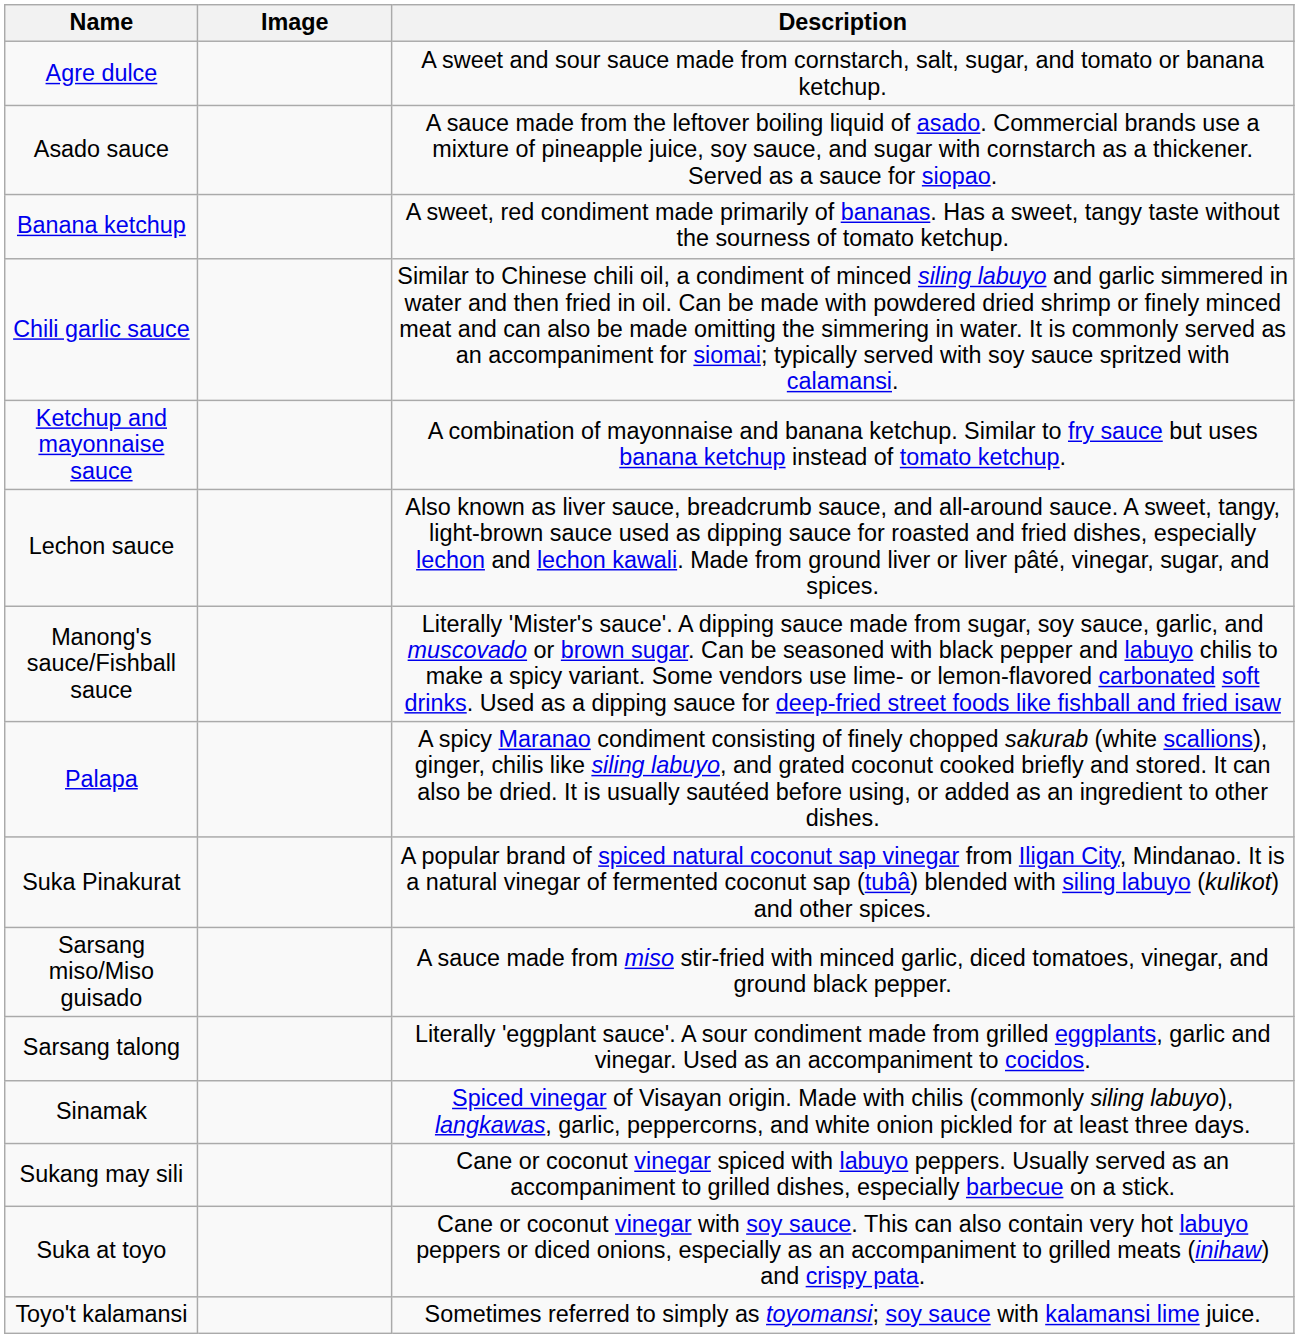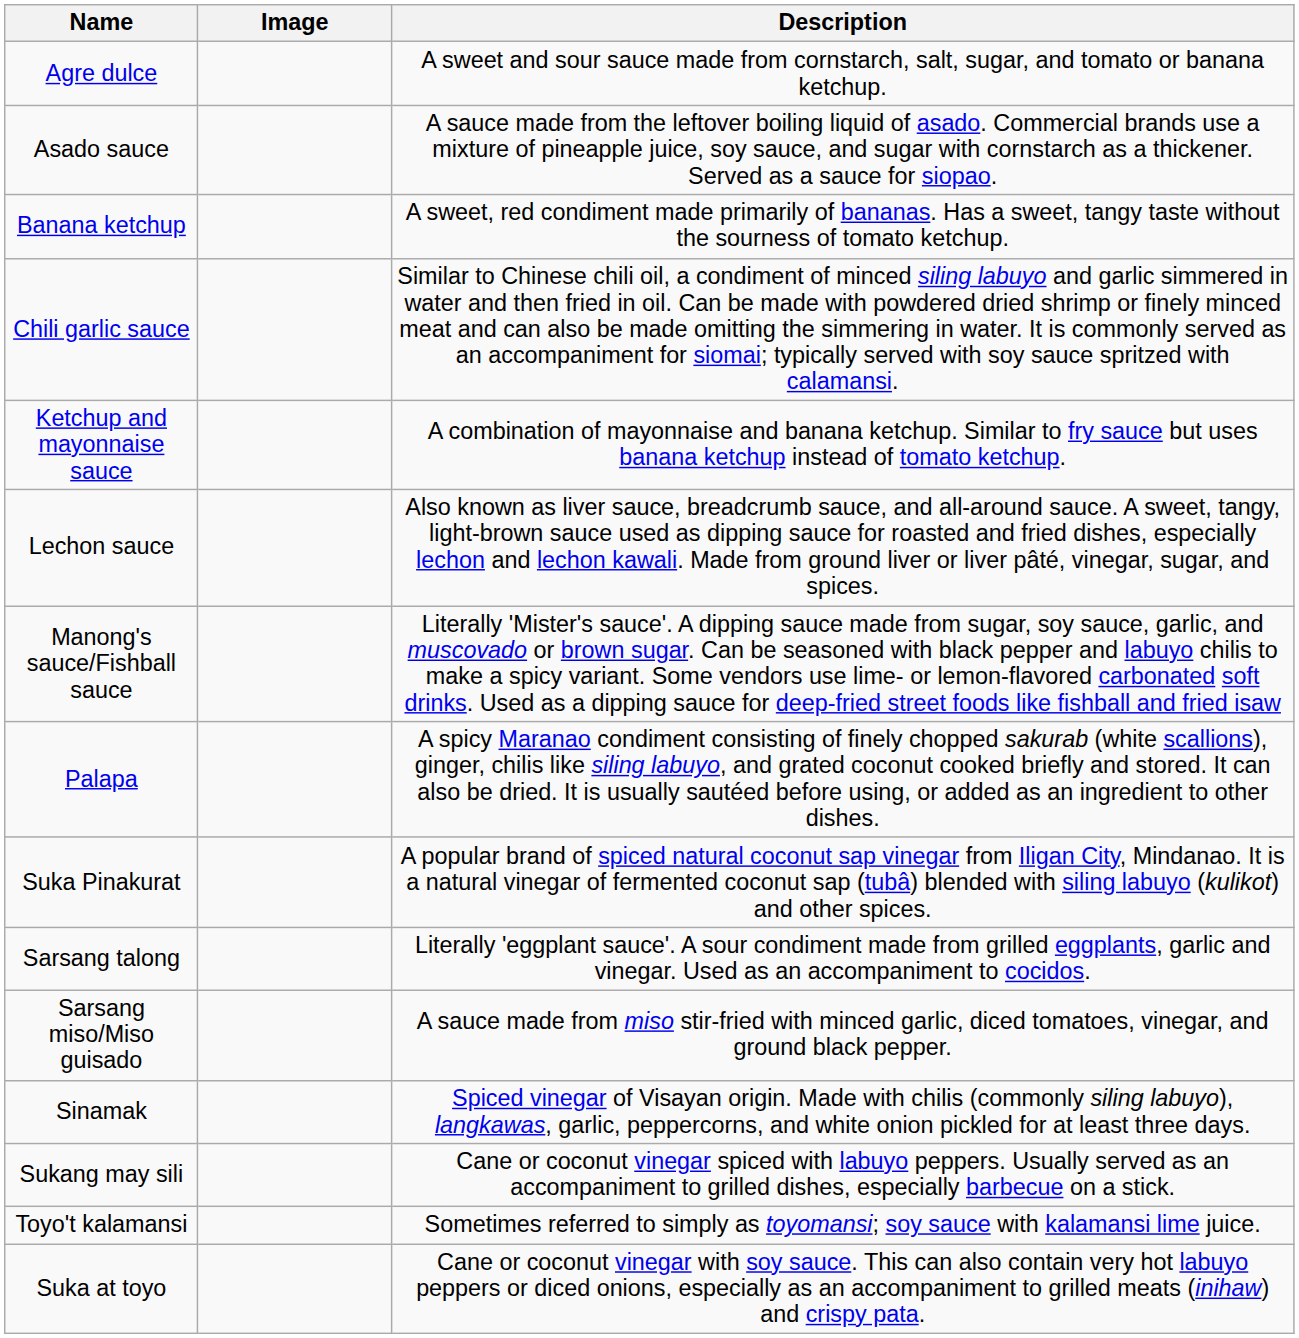rows swapped: Sarsang miso/Miso guisado <-> Sarsang talong
rows swapped: Suka at toyo <-> Toyo't kalamansi
